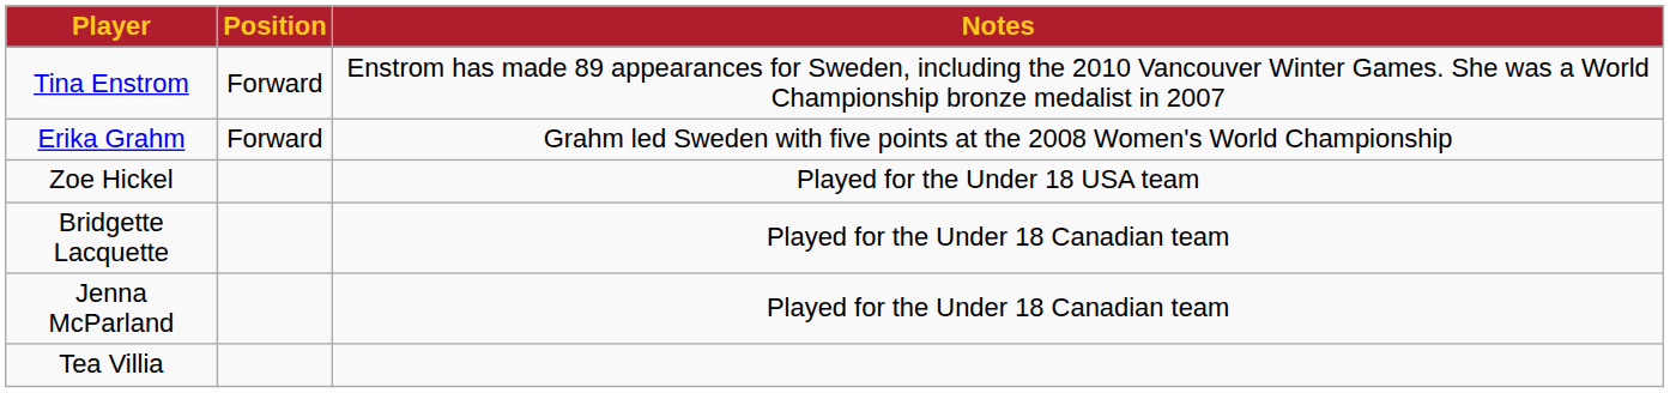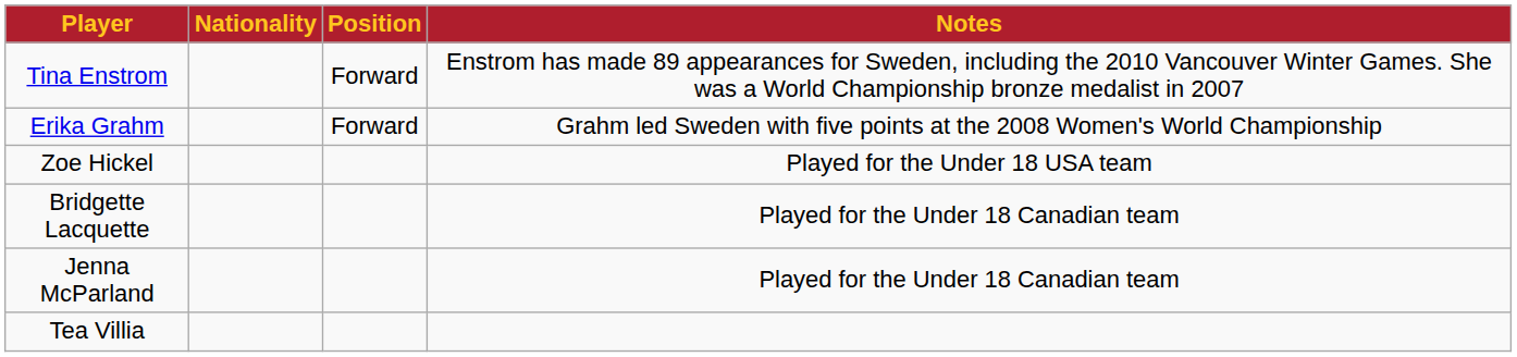+ column: Nationality
